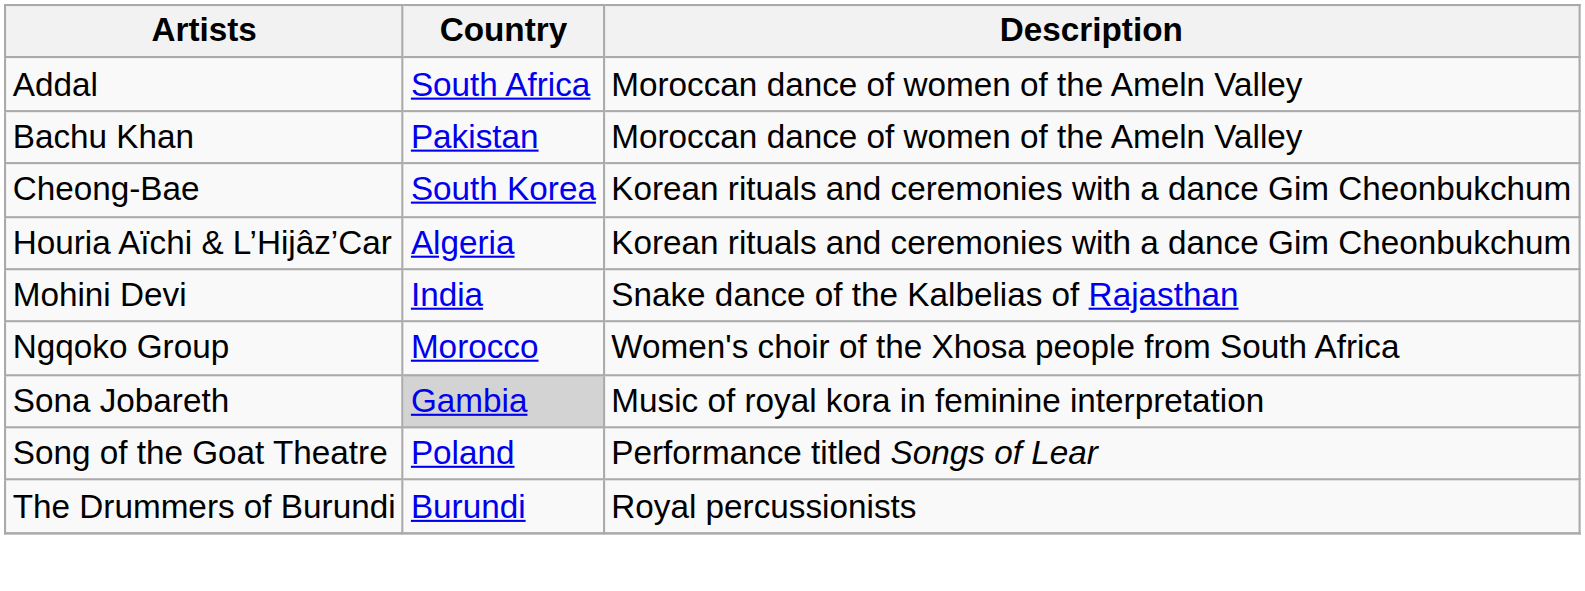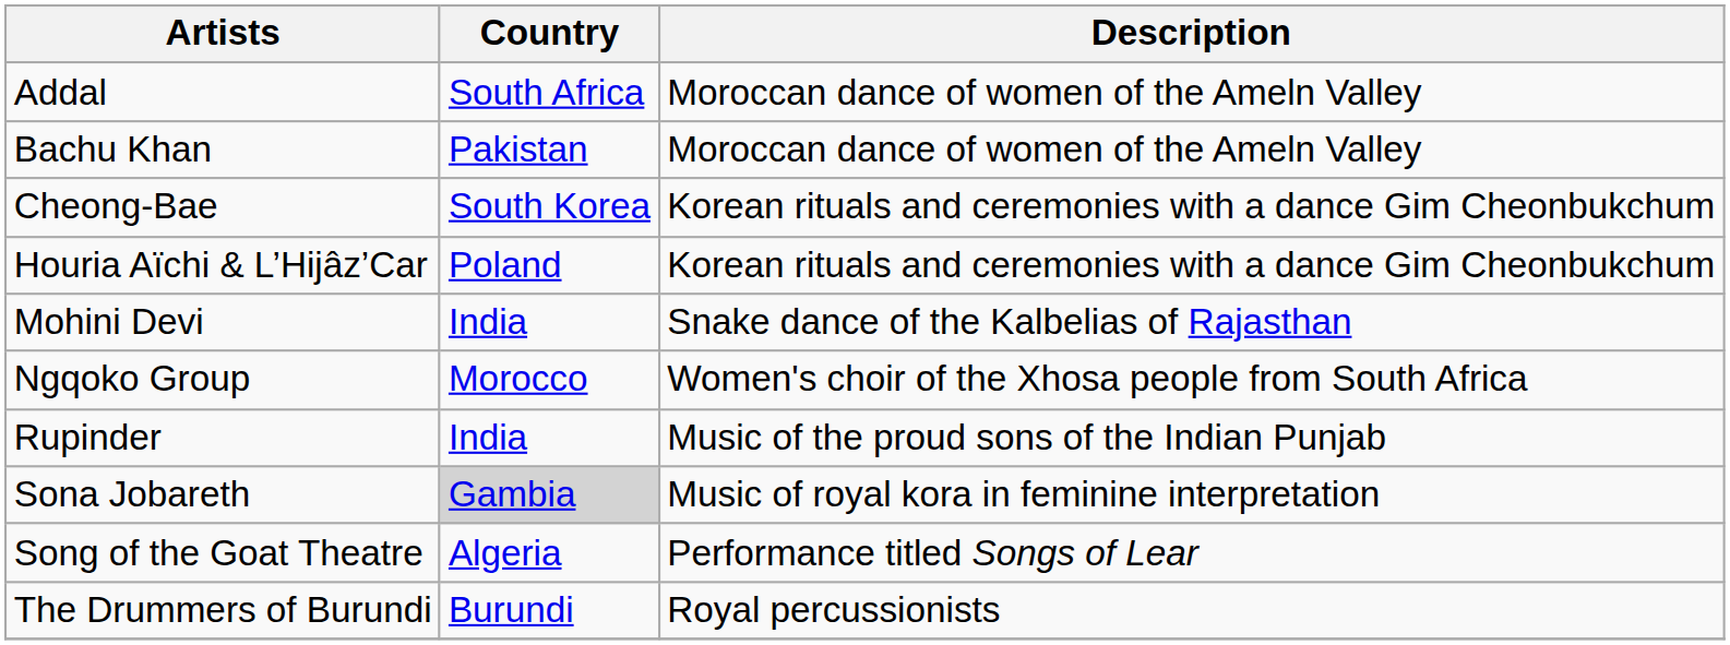Houria Aïchi & L’Hijâz’Car | Country: Algeria -> Poland
+ row: Rupinder | India | Music of the proud sons of the Indian Punjab
Song of the Goat Theatre | Country: Poland -> Algeria
